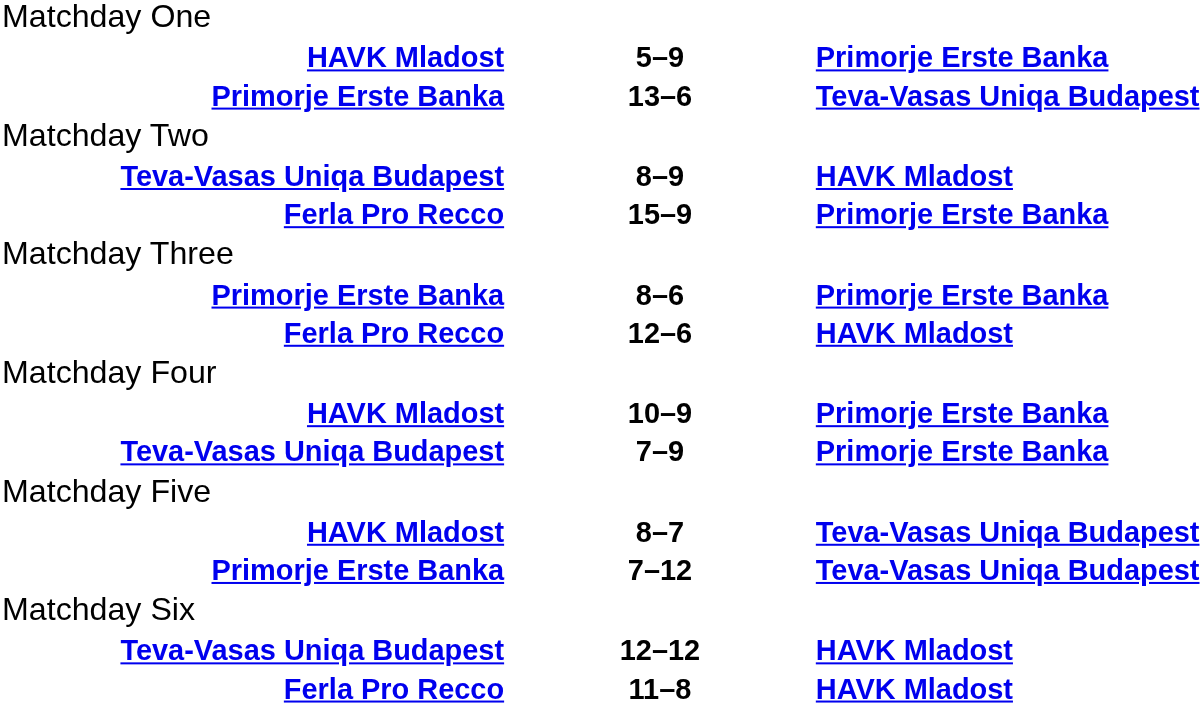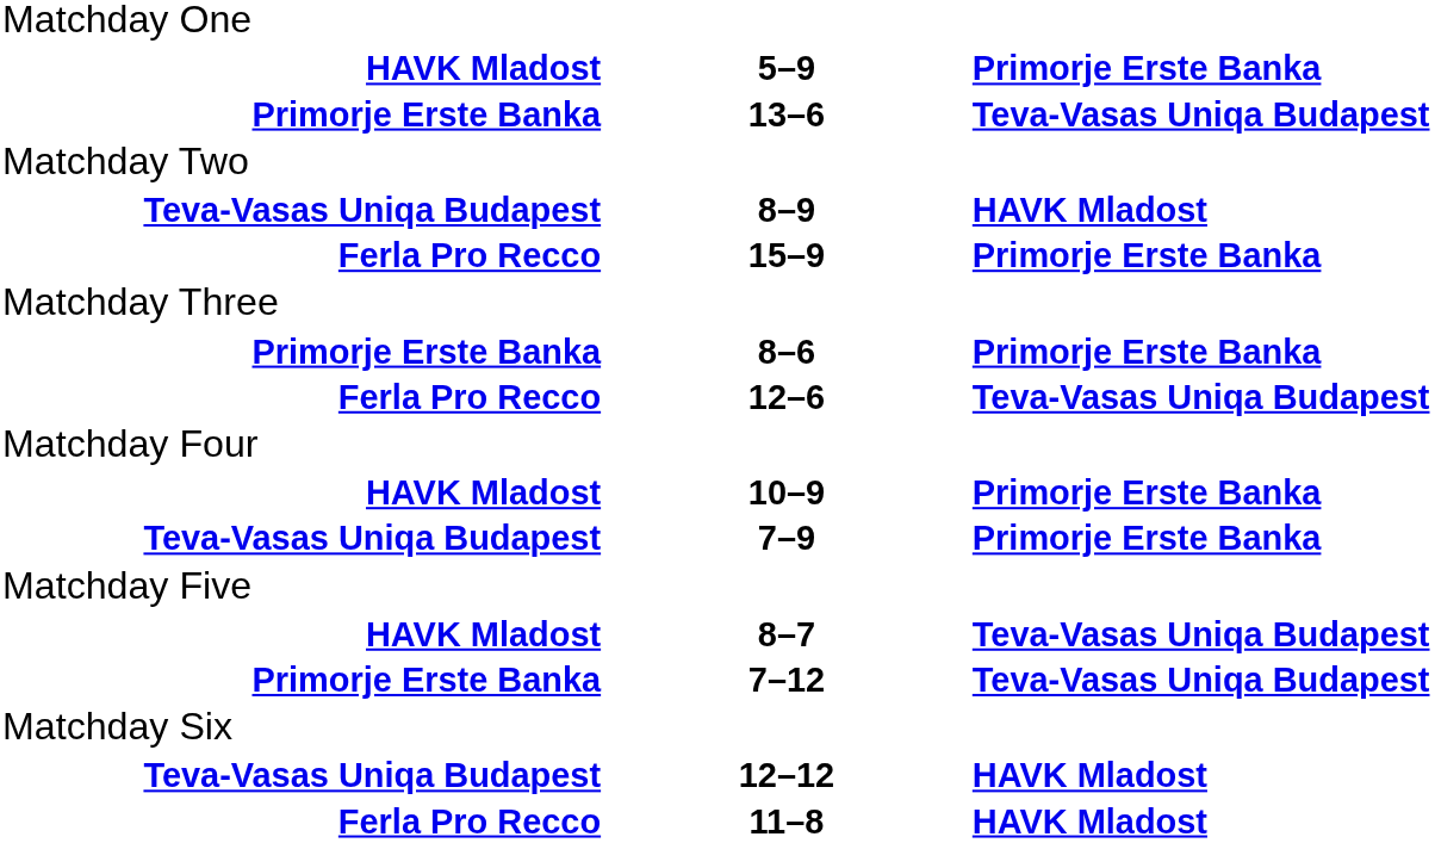12–6 | column 3: HAVK Mladost -> Teva-Vasas Uniqa Budapest
